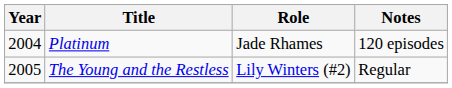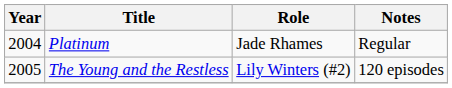Platinum | Notes: 120 episodes -> Regular
The Young and the Restless | Notes: Regular -> 120 episodes
